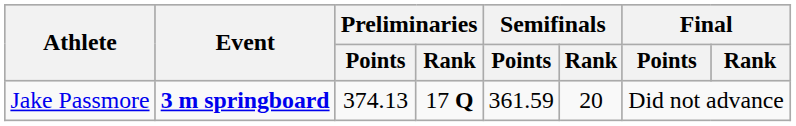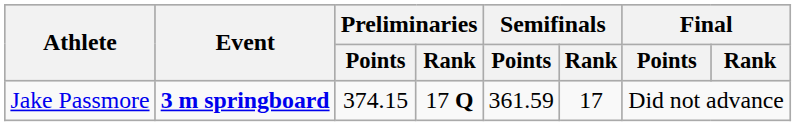Jake Passmore | Preliminaries / Points: 374.13 -> 374.15
Jake Passmore | Semifinals / Rank: 20 -> 17
